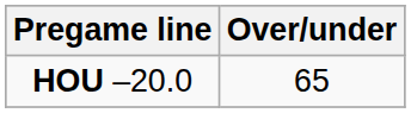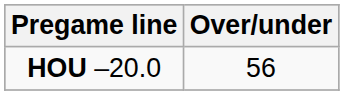HOU –20.0 | Over/under: 65 -> 56
